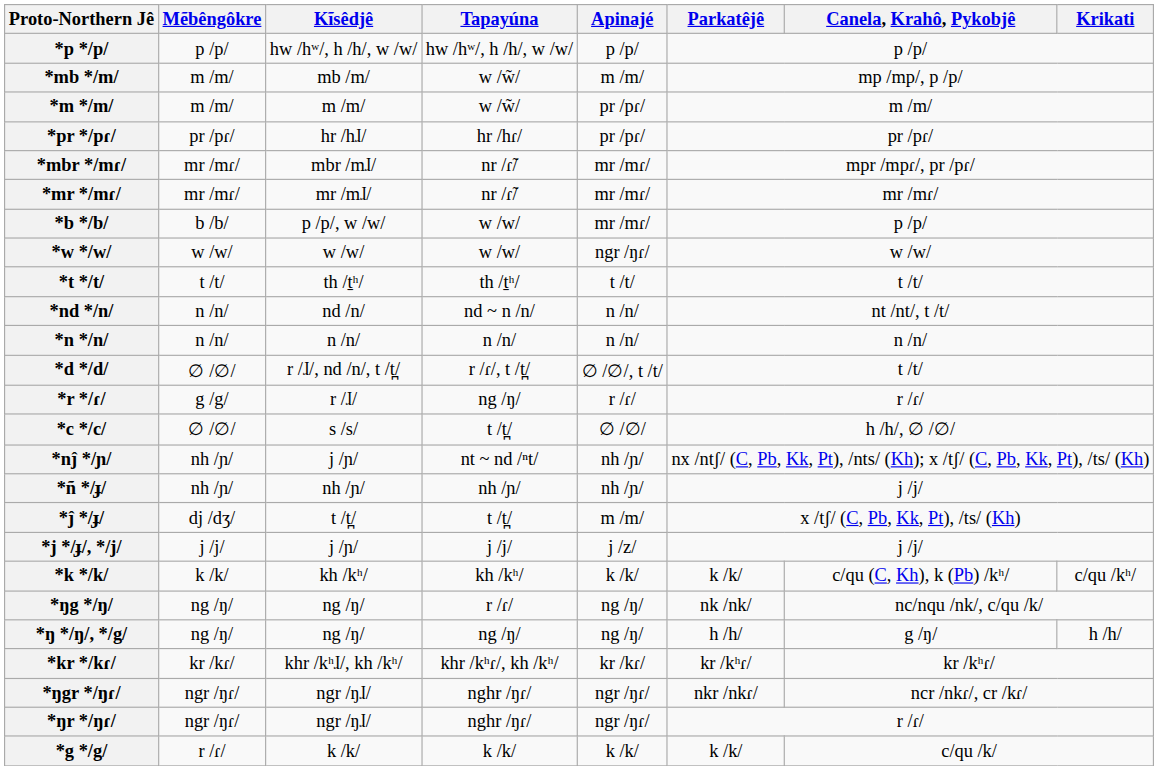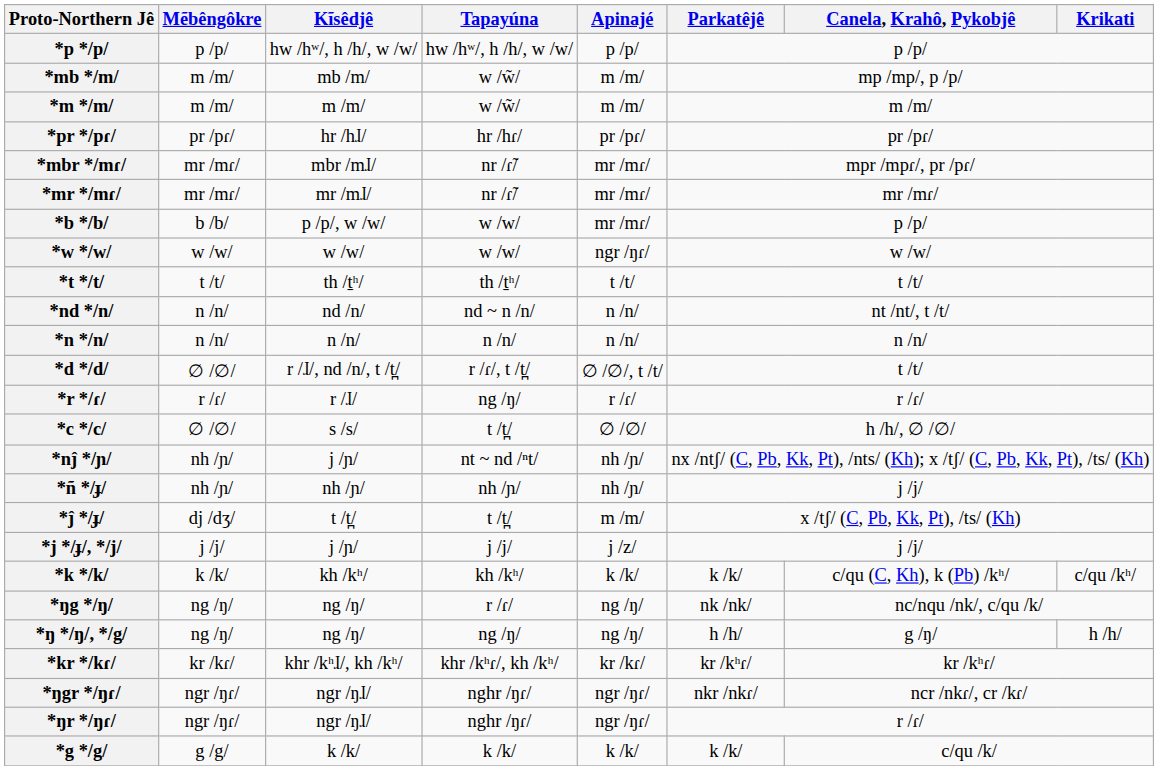*m */m/ | Apinajé: pr /pɾ/ -> m /m/
*r */ɾ/ | Mẽbêngôkre: g /g/ -> r /ɾ/
*g */g/ | Mẽbêngôkre: r /ɾ/ -> g /g/
